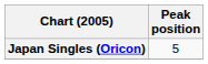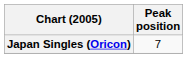Japan Singles (Oricon) | Peak position: 5 -> 7
